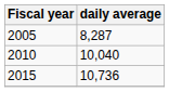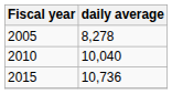2005 | daily average: 8,287 -> 8,278
